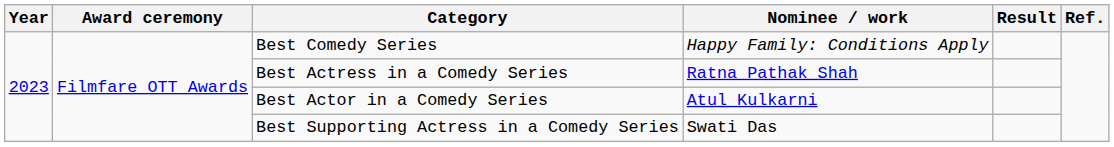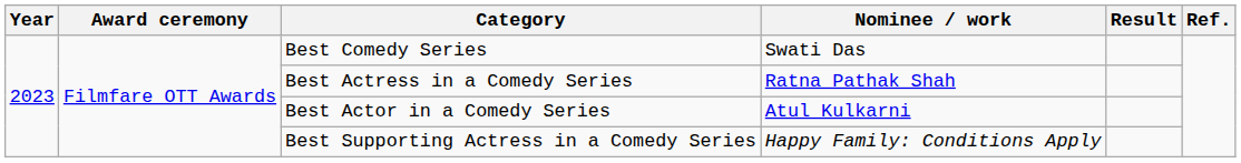Best Comedy Series | Nominee / work: Happy Family: Conditions Apply -> Swati Das
Best Supporting Actress in a Comedy Series | Nominee / work: Swati Das -> Happy Family: Conditions Apply
